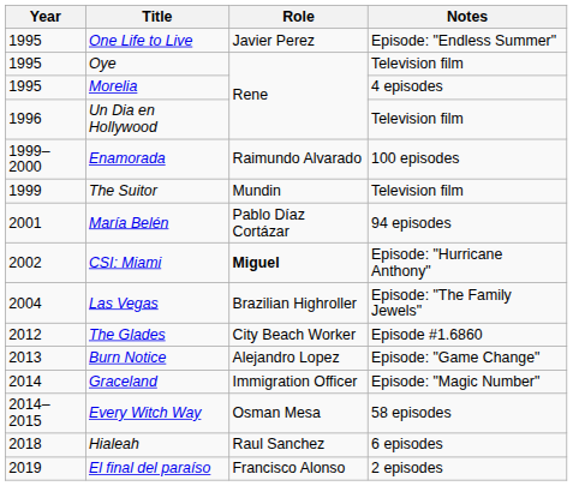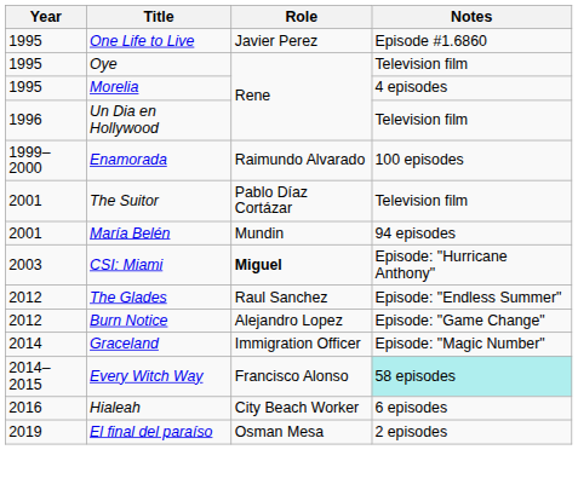One Life to Live | Notes: Episode: "Endless Summer" -> Episode #1.6860
The Suitor | Year: 1999 -> 2001
The Suitor | Role: Mundin -> Pablo Díaz Cortázar
María Belén | Role: Pablo Díaz Cortázar -> Mundin
CSI: Miami | Year: 2002 -> 2003
- row: 2004 | Las Vegas | Brazilian Highroller | Episode: "The Family Jewels"
The Glades | Role: City Beach Worker -> Raul Sanchez
The Glades | Notes: Episode #1.6860 -> Episode: "Endless Summer"
Burn Notice | Year: 2013 -> 2012
Every Witch Way | Role: Osman Mesa -> Francisco Alonso
Every Witch Way | Notes: no background -> paleturquoise background
Hialeah | Year: 2018 -> 2016
Hialeah | Role: Raul Sanchez -> City Beach Worker
El final del paraíso | Role: Francisco Alonso -> Osman Mesa
